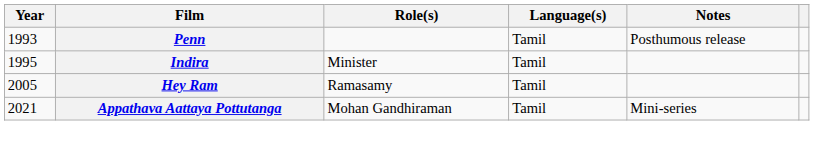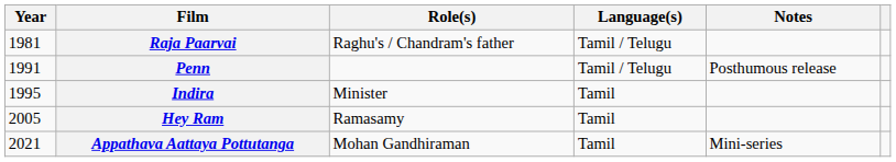+ row: 1981 | Raja Paarvai | Raghu's / Chandram's father | Tamil / Telugu
Penn | Year: 1993 -> 1991
Penn | Language(s): Tamil -> Tamil / Telugu
